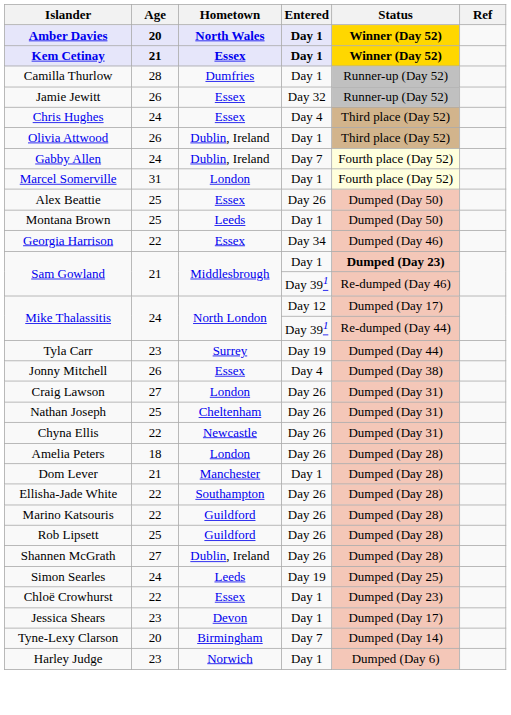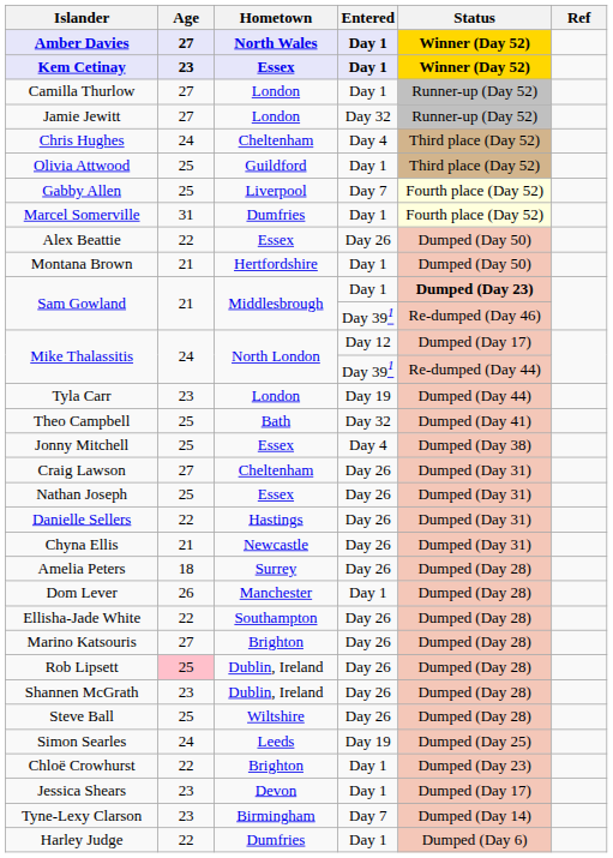Amber Davies | Age: 20 -> 27
Kem Cetinay | Age: 21 -> 23
Camilla Thurlow | Age: 28 -> 27
Camilla Thurlow | Hometown: Dumfries -> London
Jamie Jewitt | Age: 26 -> 27
Jamie Jewitt | Hometown: Essex -> London
Chris Hughes | Hometown: Essex -> Cheltenham
Olivia Attwood | Age: 26 -> 25
Olivia Attwood | Hometown: Dublin, Ireland -> Guildford
Gabby Allen | Age: 24 -> 25
Gabby Allen | Hometown: Dublin, Ireland -> Liverpool
Marcel Somerville | Hometown: London -> Dumfries
Alex Beattie | Age: 25 -> 22
Montana Brown | Age: 25 -> 21
Montana Brown | Hometown: Leeds -> Hertfordshire
- row: Georgia Harrison | 22 | Essex | Day 34 | Dumped (Day 46)
Tyla Carr | Hometown: Surrey -> London
+ row: Theo Campbell | 25 | Bath | Day 32 | Dumped (Day 41)
Jonny Mitchell | Age: 26 -> 25
Craig Lawson | Hometown: London -> Cheltenham
Nathan Joseph | Hometown: Cheltenham -> Essex
+ row: Danielle Sellers | 22 | Hastings | Day 26 | Dumped (Day 31)
Chyna Ellis | Age: 22 -> 21
Amelia Peters | Hometown: London -> Surrey
Dom Lever | Age: 21 -> 26
Marino Katsouris | Age: 22 -> 27
Marino Katsouris | Hometown: Guildford -> Brighton
Rob Lipsett | Age: no background -> pink background
Rob Lipsett | Hometown: Guildford -> Dublin, Ireland
Shannen McGrath | Age: 27 -> 23
+ row: Steve Ball | 25 | Wiltshire | Day 26 | Dumped (Day 28)
Chloë Crowhurst | Hometown: Essex -> Brighton
Tyne-Lexy Clarson | Age: 20 -> 23
Harley Judge | Age: 23 -> 22
Harley Judge | Hometown: Norwich -> Dumfries
